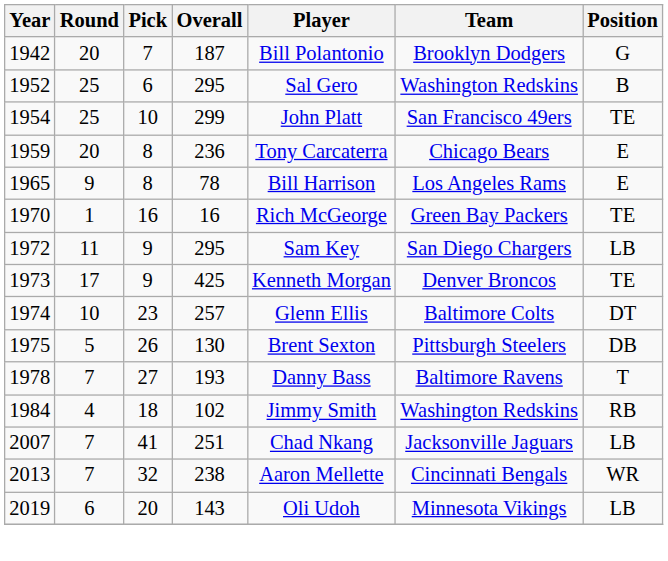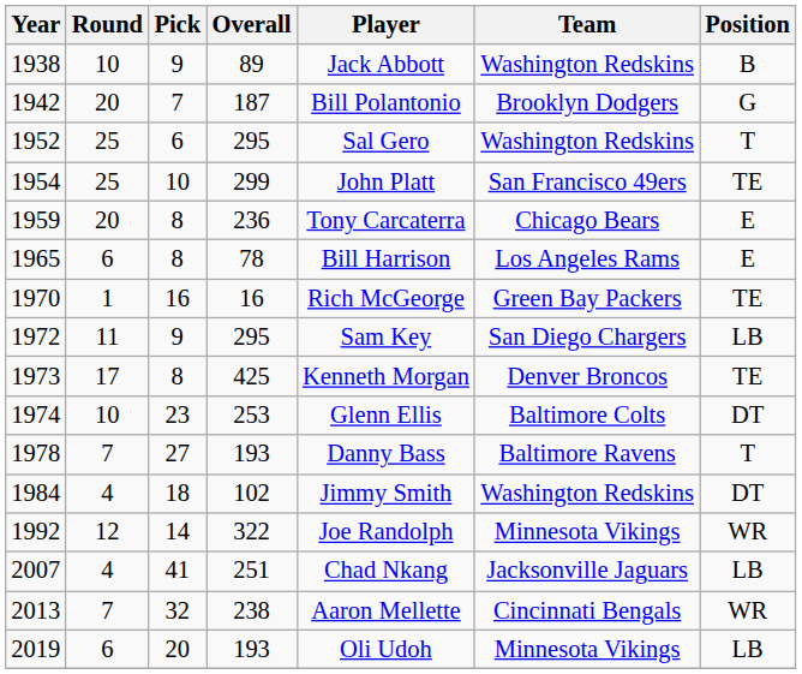+ row: 1938 | 10 | 9 | 89 | Jack Abbott | Washington Redskins | B
1952 | Position: B -> T
1965 | Round: 9 -> 6
1973 | Pick: 9 -> 8
1974 | Overall: 257 -> 253
- row: 1975 | 5 | 26 | 130 | Brent Sexton | Pittsburgh Steelers | DB
1984 | Position: RB -> DT
+ row: 1992 | 12 | 14 | 322 | Joe Randolph | Minnesota Vikings | WR
2007 | Round: 7 -> 4
2019 | Overall: 143 -> 193
